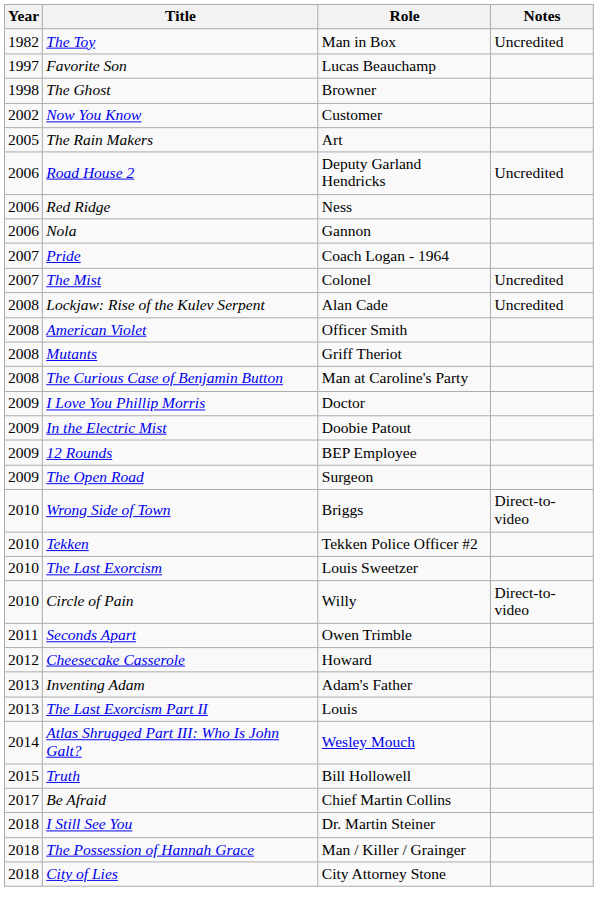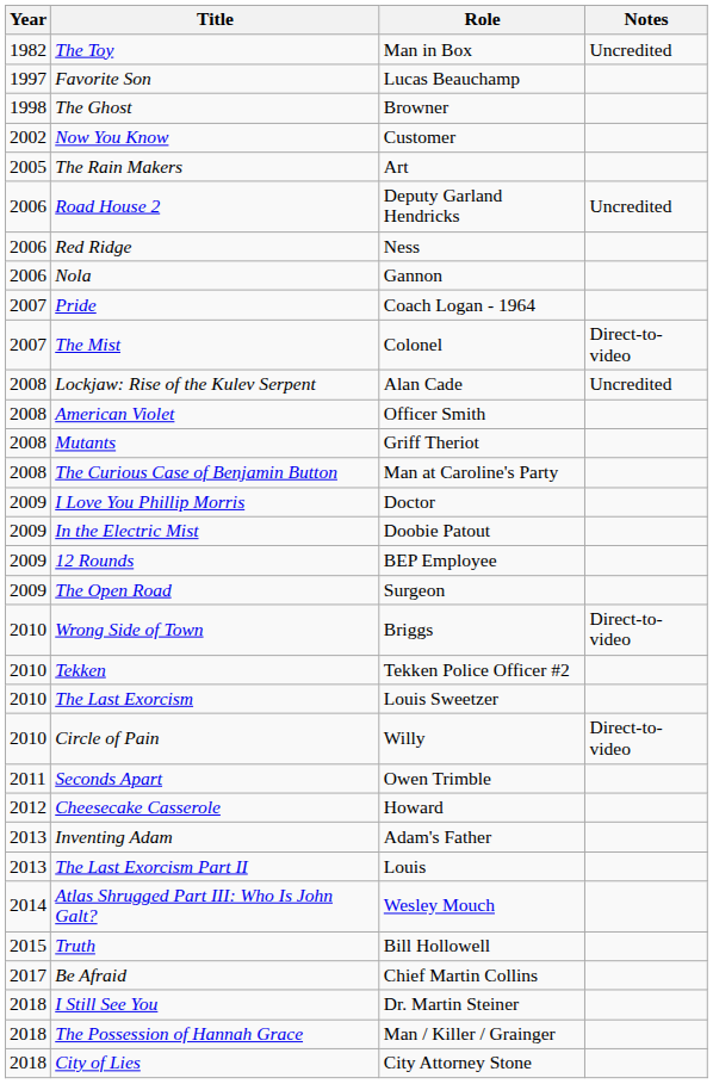The Mist | Notes: Uncredited -> Direct-to-video
